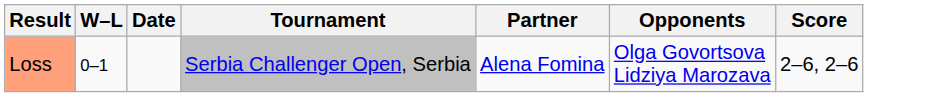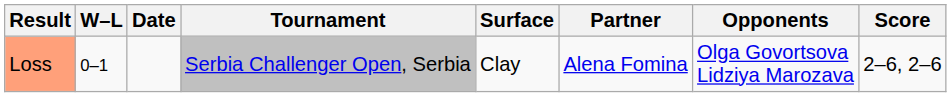+ column: Surface | Clay
